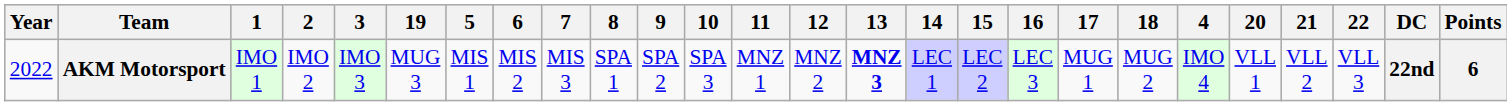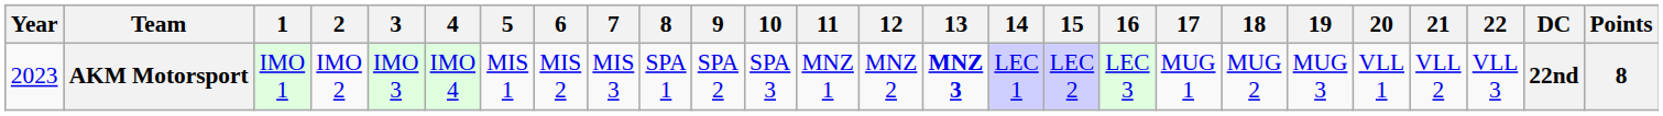columns swapped: 4 <-> 19
AKM Motorsport | Year: 2022 -> 2023
AKM Motorsport | Points: 6 -> 8
